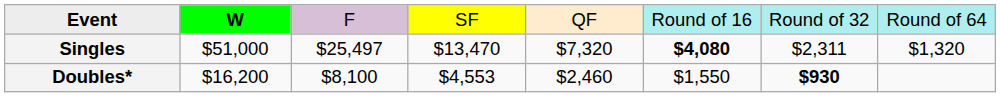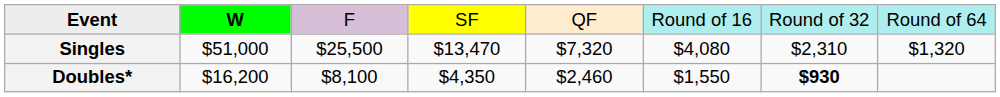Singles | column 3: $25,497 -> $25,500
Singles | column 6: bold -> normal
Singles | column 7: $2,311 -> $2,310
Doubles* | column 4: $4,553 -> $4,350
